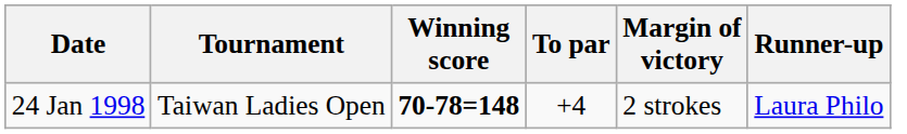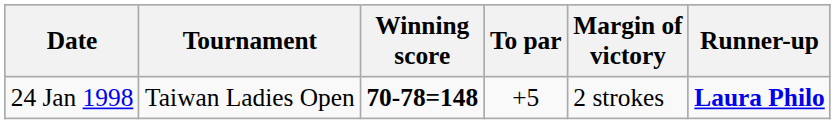24 Jan 1998 | To par: +4 -> +5
24 Jan 1998 | Runner-up: normal -> bold
